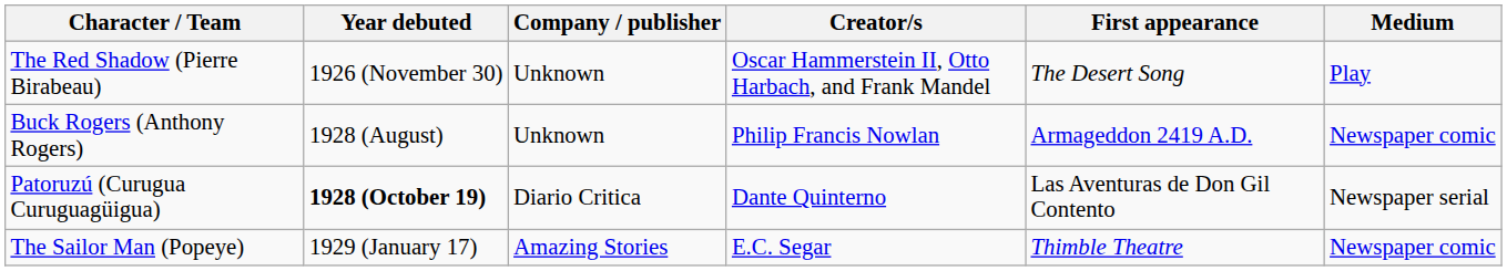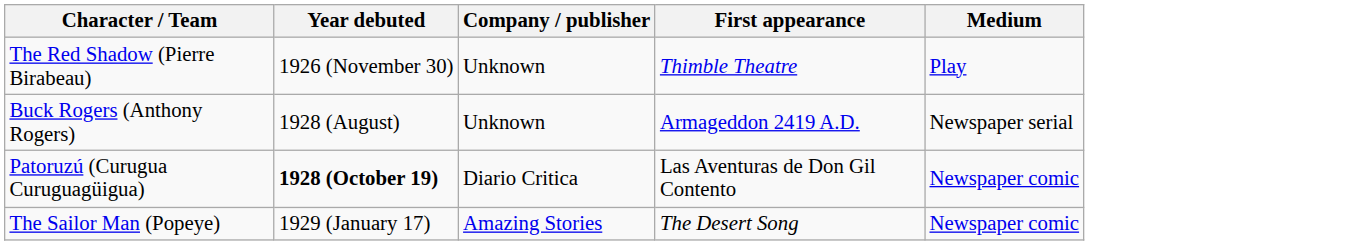- column: Creator/s | Oscar Hammerstein II, Otto Harbach, and Frank Mandel | Philip Francis Nowlan | Dante Quinterno | E.C. Segar
The Red Shadow (Pierre Birabeau) | First appearance: The Desert Song -> Thimble Theatre
Buck Rogers (Anthony Rogers) | Medium: Newspaper comic -> Newspaper serial
Patoruzú (Curugua Curuguagüigua) | Medium: Newspaper serial -> Newspaper comic
The Sailor Man (Popeye) | First appearance: Thimble Theatre -> The Desert Song
